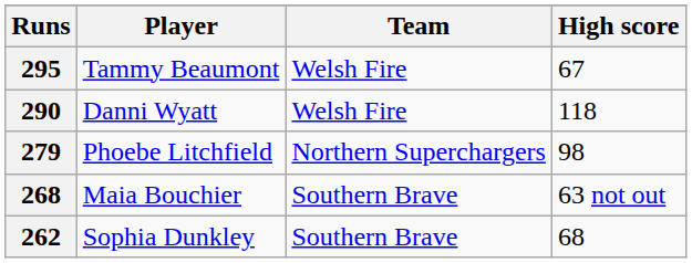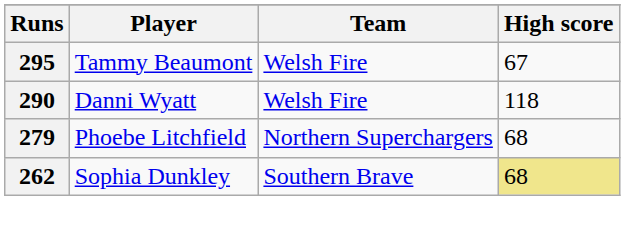279 | High score: 98 -> 68
- row: 268 | Maia Bouchier | Southern Brave | 63 not out
262 | High score: no background -> khaki background
